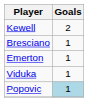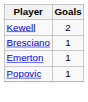- row: Viduka | 1
Popovic | Goals: lightblue background -> no background
